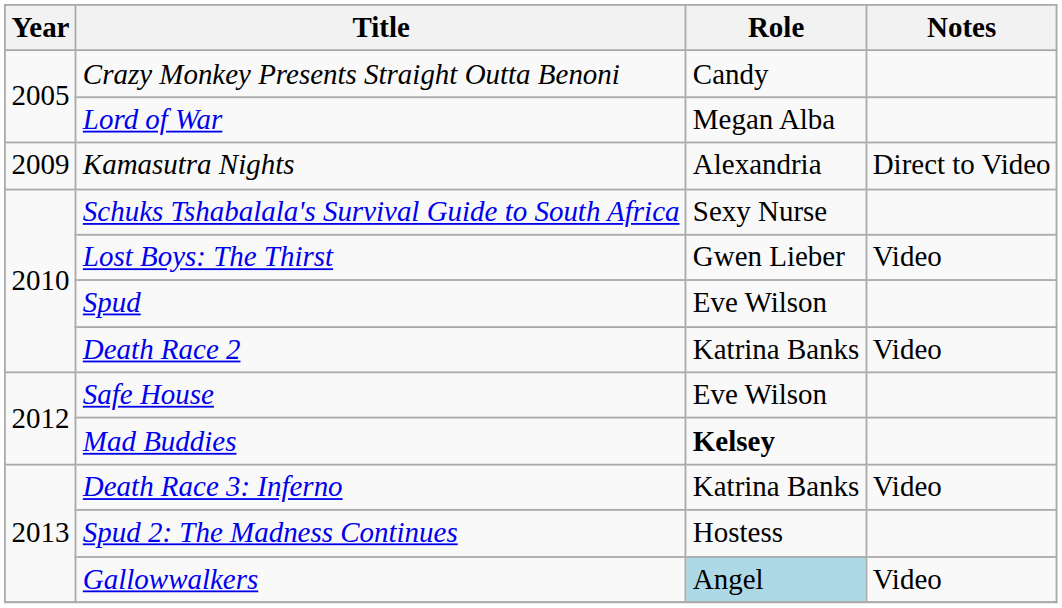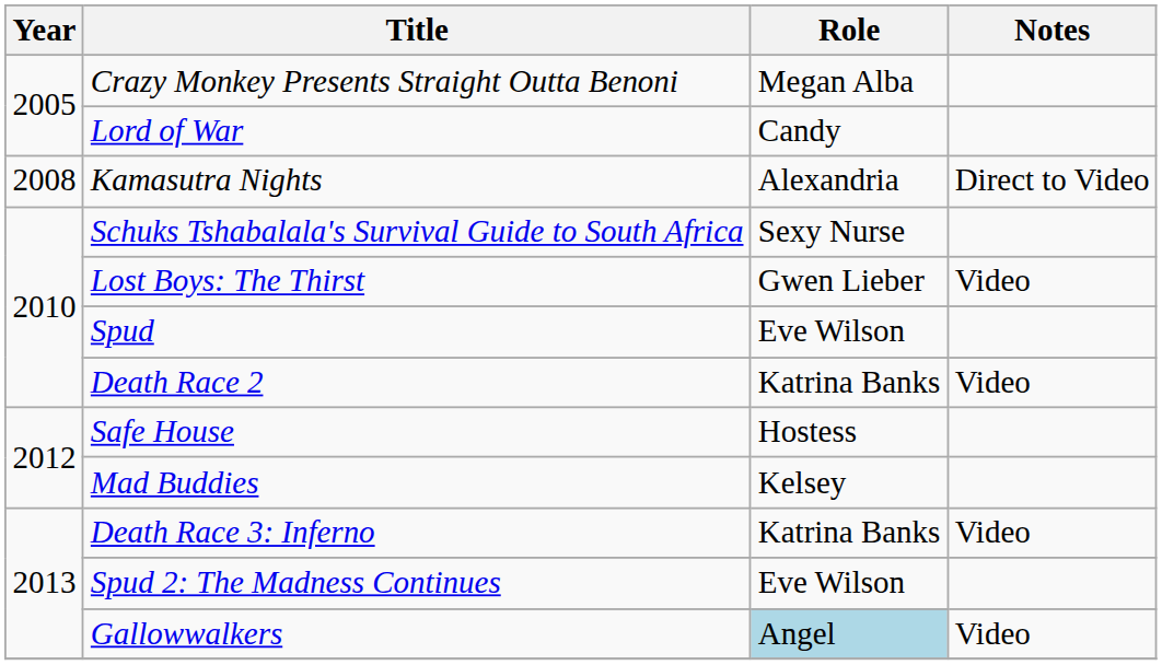Crazy Monkey Presents Straight Outta Benoni | Role: Candy -> Megan Alba
Lord of War | Role: Megan Alba -> Candy
Kamasutra Nights | Year: 2009 -> 2008
Safe House | Role: Eve Wilson -> Hostess
Mad Buddies | Role: bold -> normal
Spud 2: The Madness Continues | Role: Hostess -> Eve Wilson
